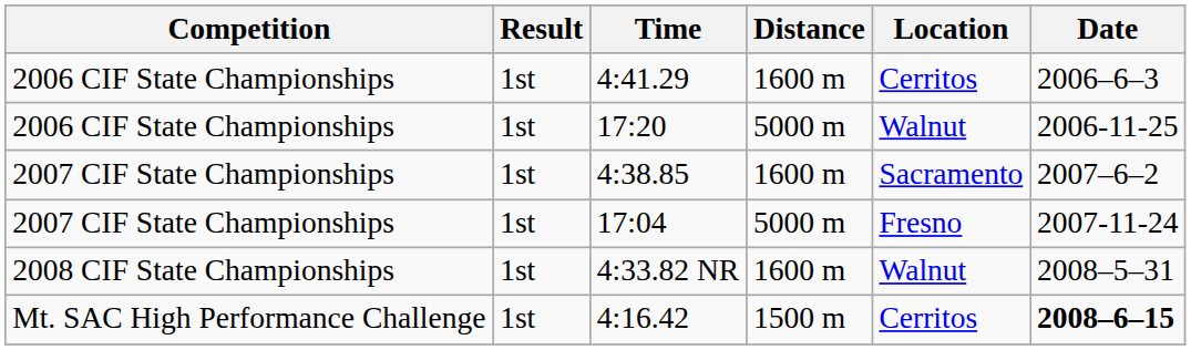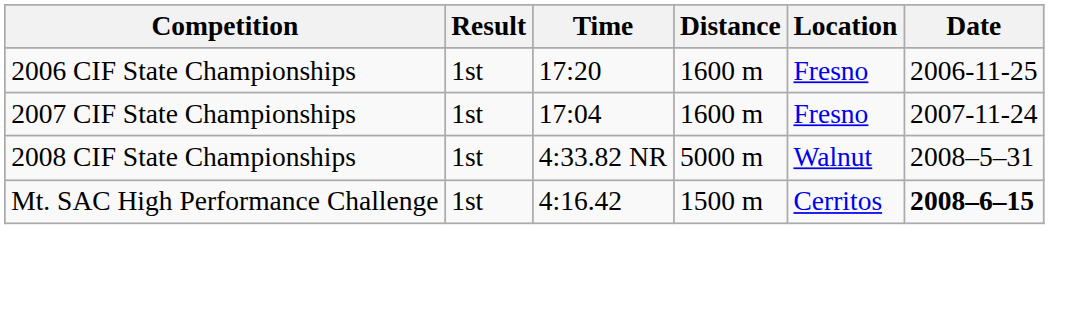- row: 2006 CIF State Championships | 1st | 4:41.29 | 1600 m | Cerritos | 2006–6–3
17:20 | Distance: 5000 m -> 1600 m
17:20 | Location: Walnut -> Fresno
- row: 2007 CIF State Championships | 1st | 4:38.85 | 1600 m | Sacramento | 2007–6–2
17:04 | Distance: 5000 m -> 1600 m
4:33.82 NR | Distance: 1600 m -> 5000 m
